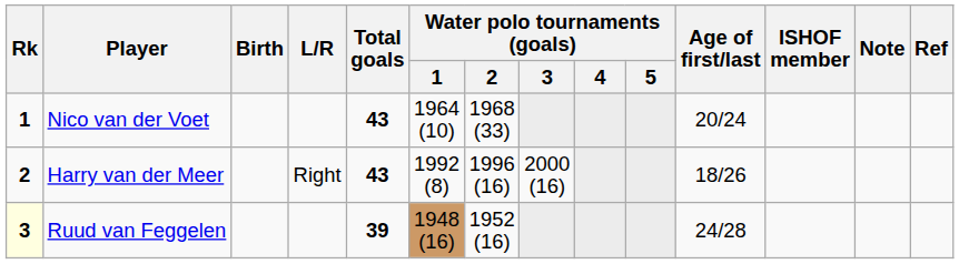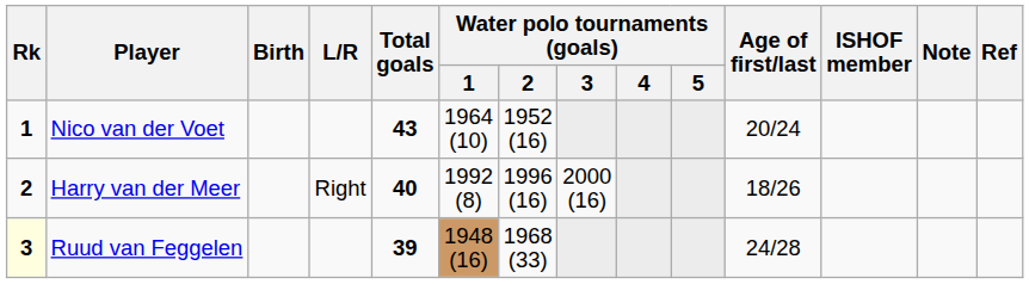Nico van der Voet | Water polo tournaments (goals) / 2: 1968 (33) -> 1952 (16)
Harry van der Meer | Total goals: 43 -> 40
Ruud van Feggelen | Water polo tournaments (goals) / 2: 1952 (16) -> 1968 (33)
